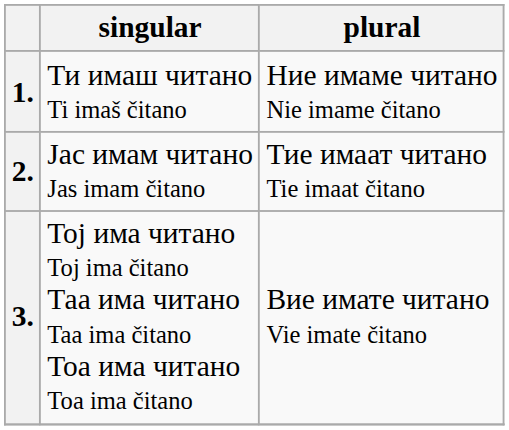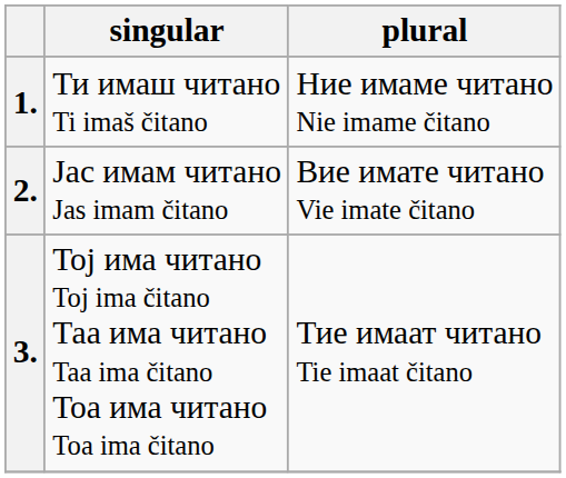2. | plural: Тие имаат читано Tie imaat čitano -> Вие имате читано Vie imate čitano
3. | plural: Вие имате читано Vie imate čitano -> Тие имаат читано Tie imaat čitano
